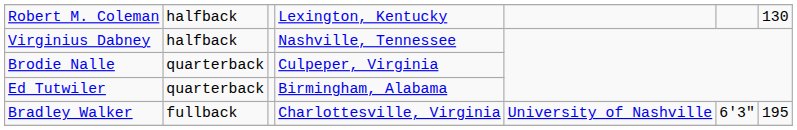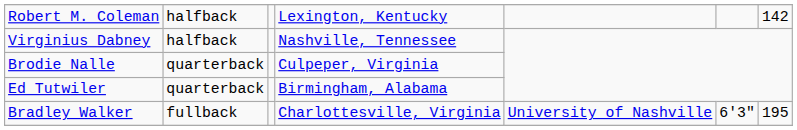Robert M. Coleman | column 7: 130 -> 142
